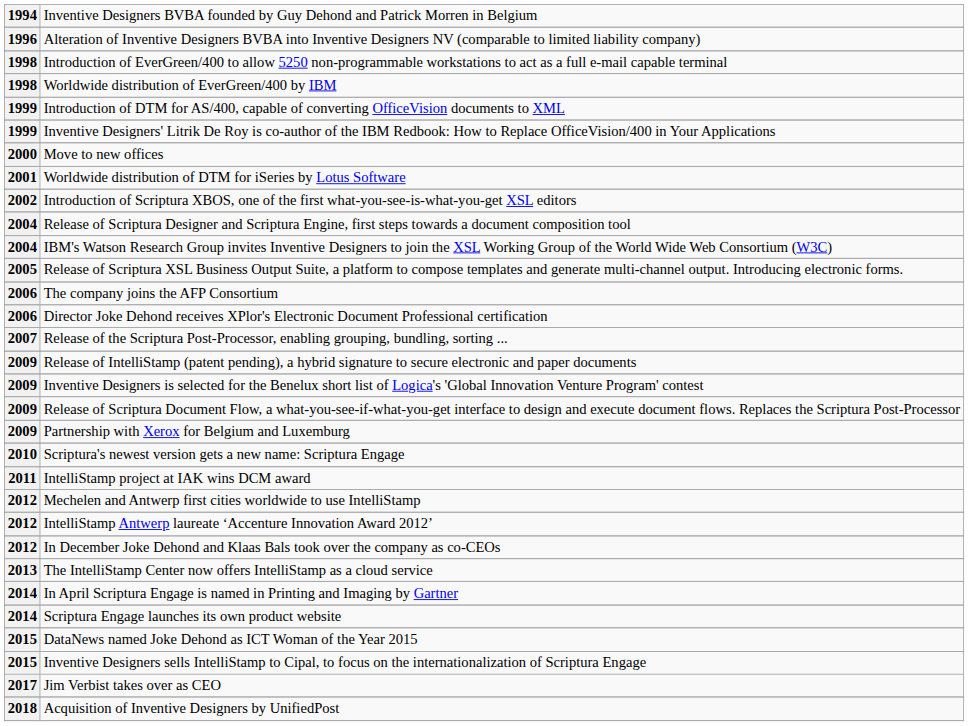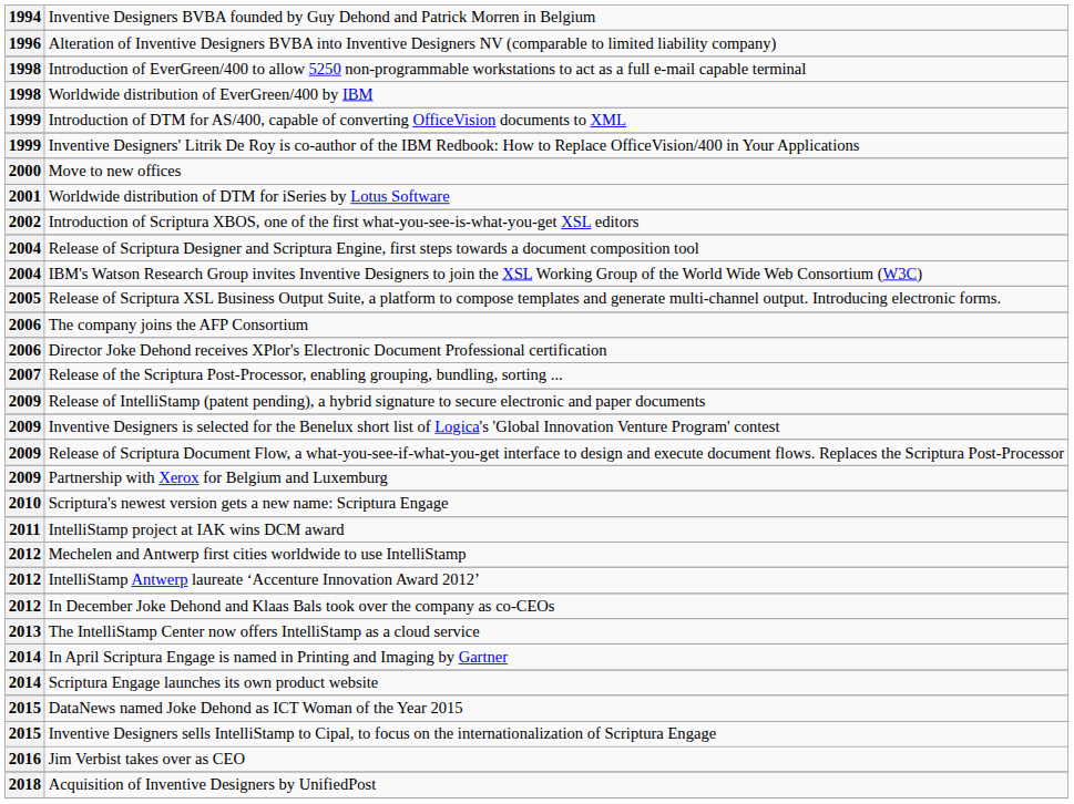Jim Verbist takes over as CEO | column 1: 2017 -> 2016
